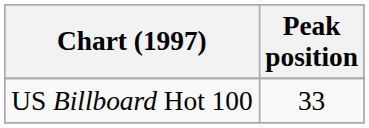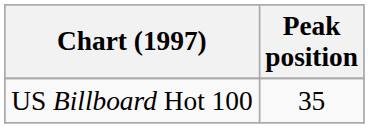US Billboard Hot 100 | Peak position: 33 -> 35
